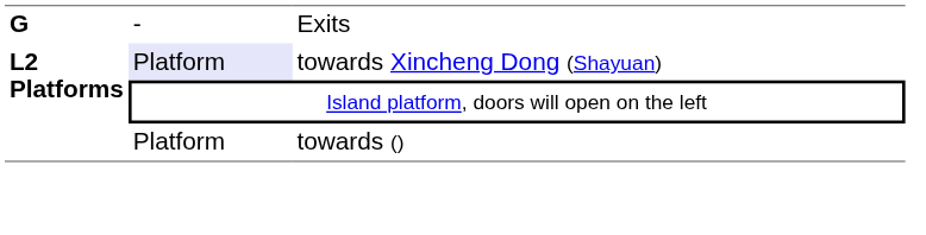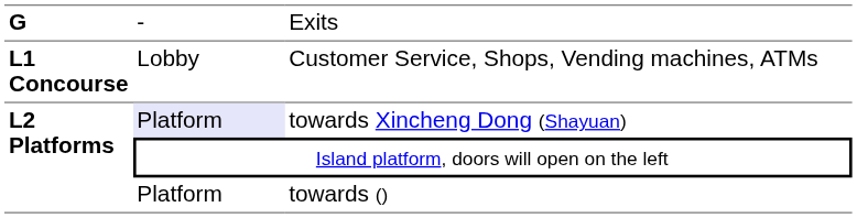+ row: L1 Concourse | Lobby | Customer Service, Shops, Vending machines, ATMs
